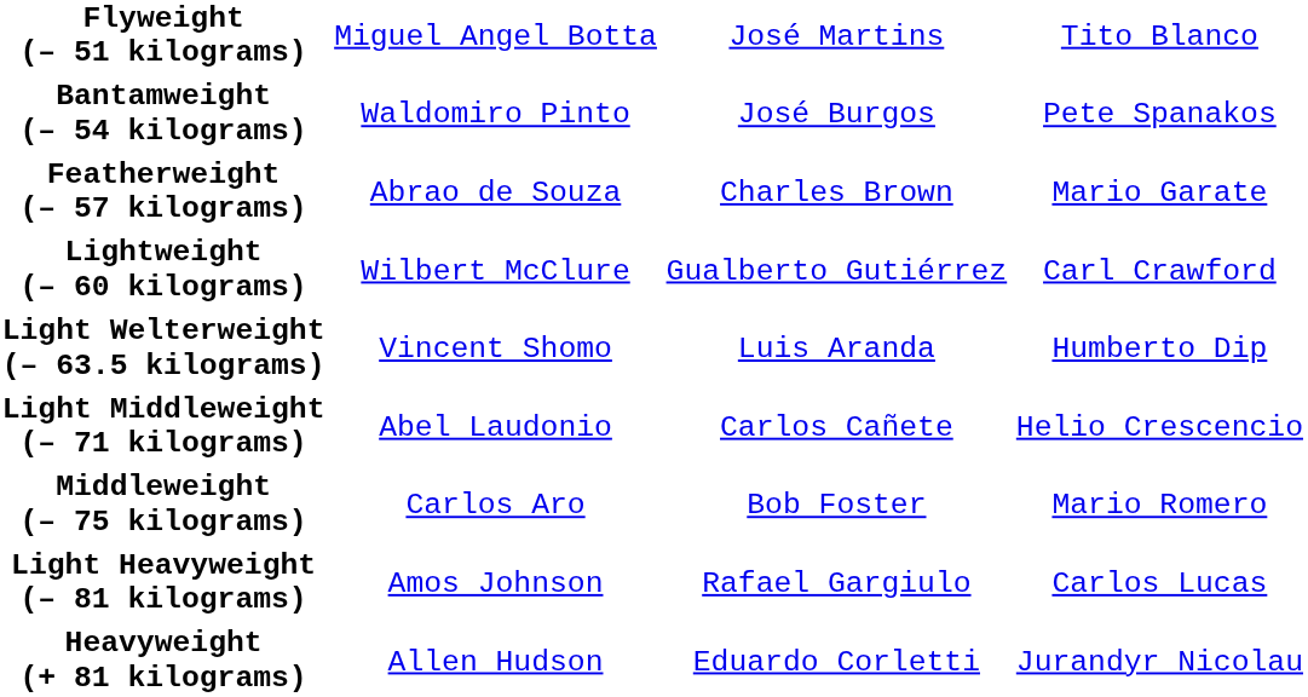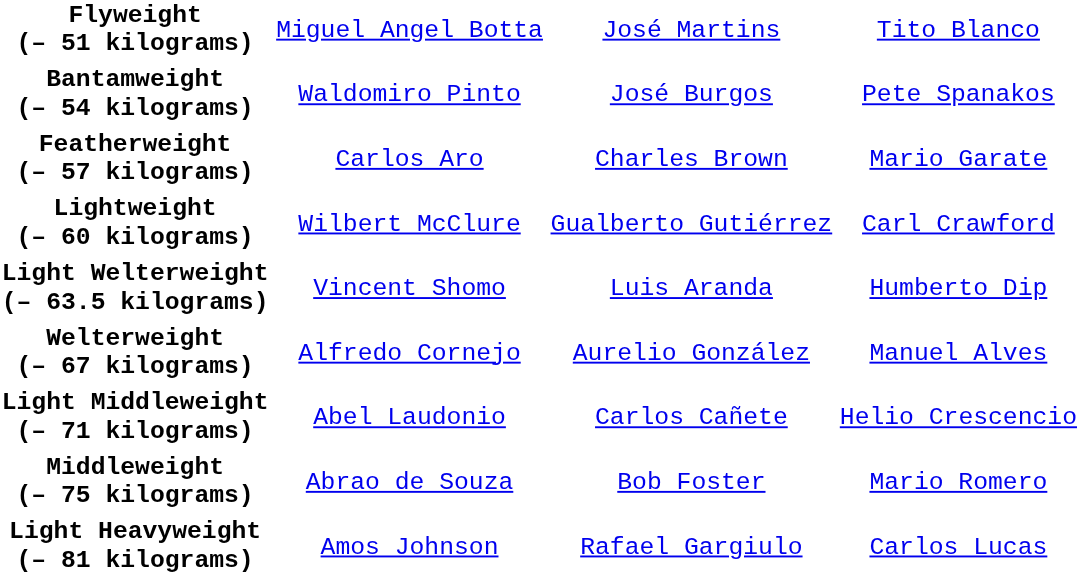Featherweight (– 57 kilograms) | column 2: Abrao de Souza -> Carlos Aro
+ row: Welterweight (– 67 kilograms) | Alfredo Cornejo | Aurelio González | Manuel Alves
Middleweight (– 75 kilograms) | column 2: Carlos Aro -> Abrao de Souza
- row: Heavyweight (+ 81 kilograms) | Allen Hudson | Eduardo Corletti | Jurandyr Nicolau
